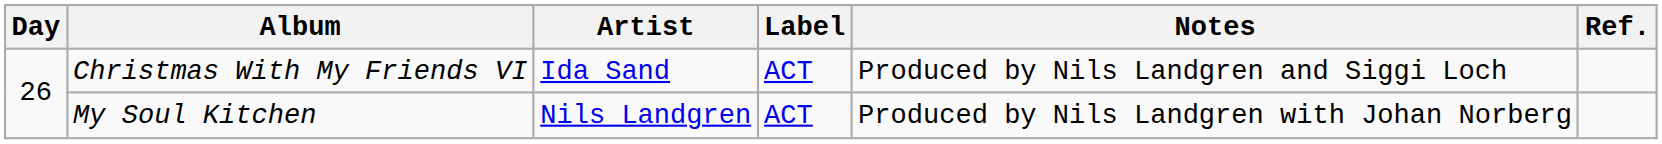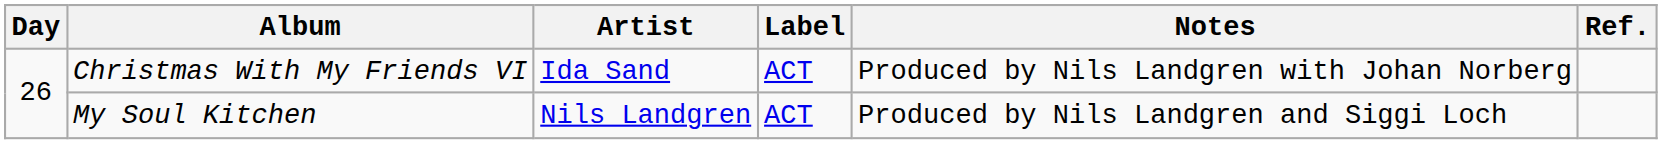Christmas With My Friends VI | Notes: Produced by Nils Landgren and Siggi Loch -> Produced by Nils Landgren with Johan Norberg
My Soul Kitchen | Notes: Produced by Nils Landgren with Johan Norberg -> Produced by Nils Landgren and Siggi Loch
